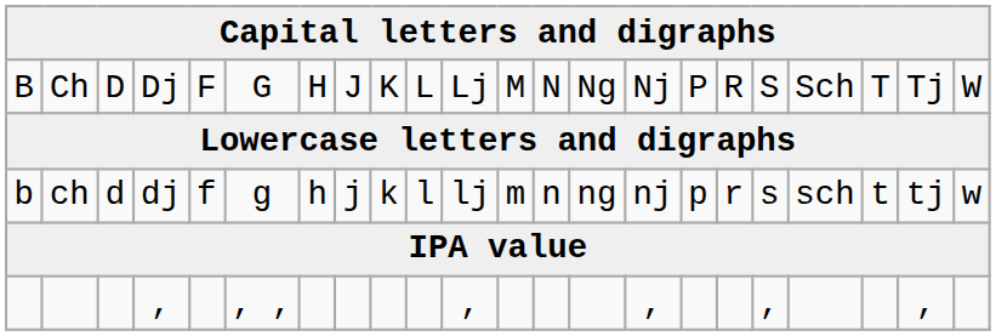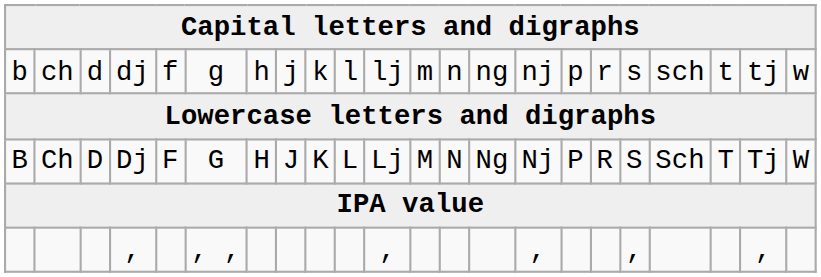rows swapped: Ch <-> ch
